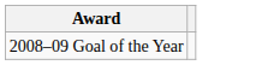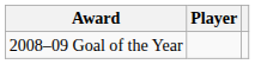+ column: Player
